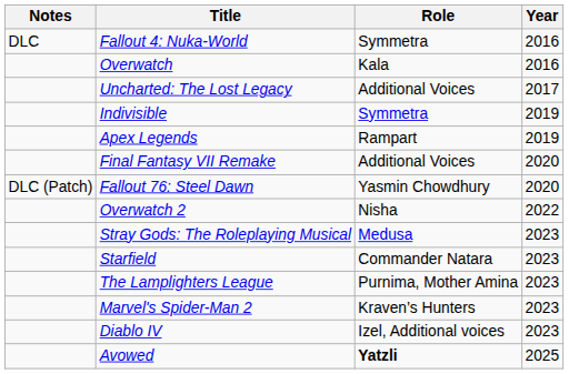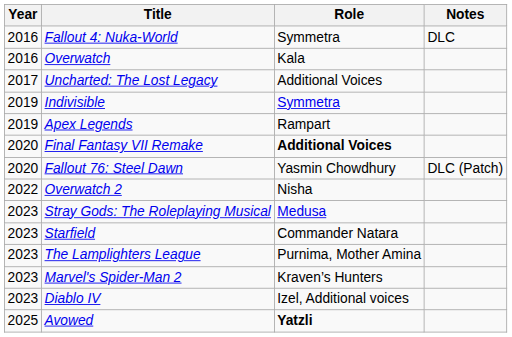columns swapped: Year <-> Notes
Final Fantasy VII Remake | Role: normal -> bold
